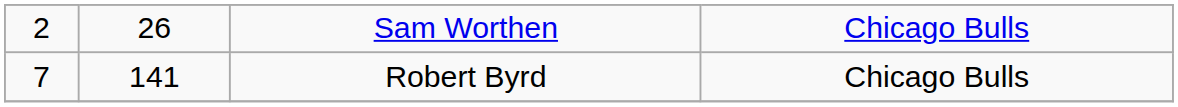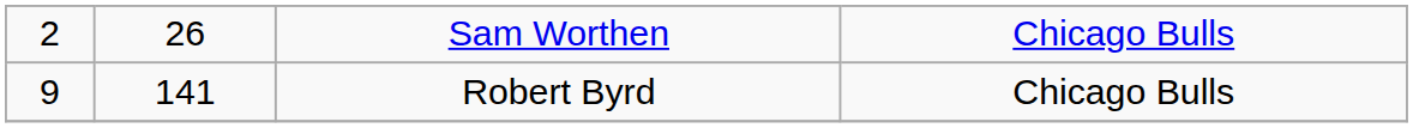Robert Byrd | column 1: 7 -> 9
